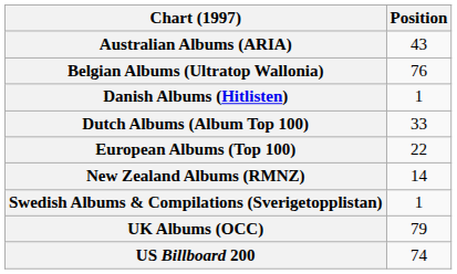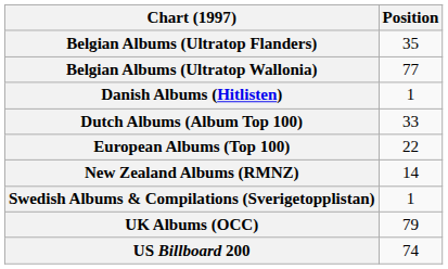- row: Australian Albums (ARIA) | 43
+ row: Belgian Albums (Ultratop Flanders) | 35
Belgian Albums (Ultratop Wallonia) | Position: 76 -> 77
